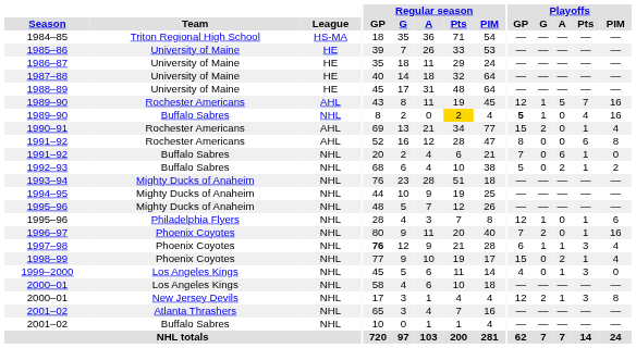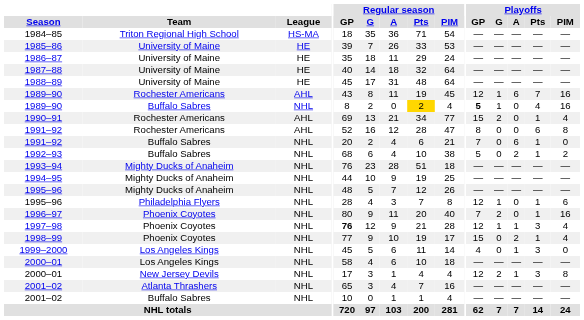1989–90 / Rochester Americans | Playoffs / A: 5 -> 6
1997–98 | Playoffs / GP: 6 -> 12
